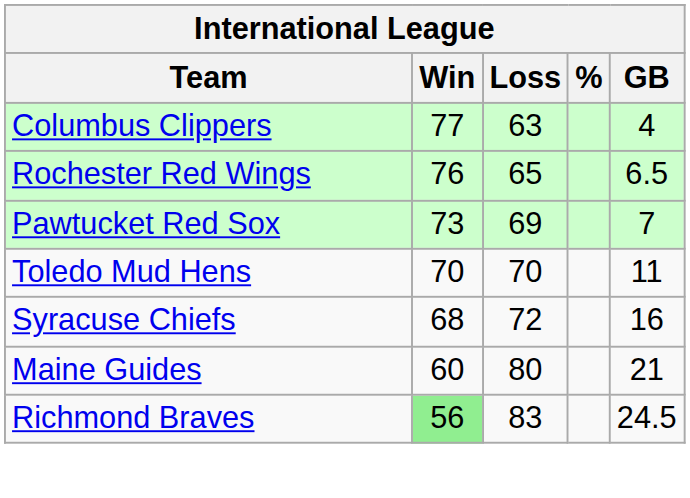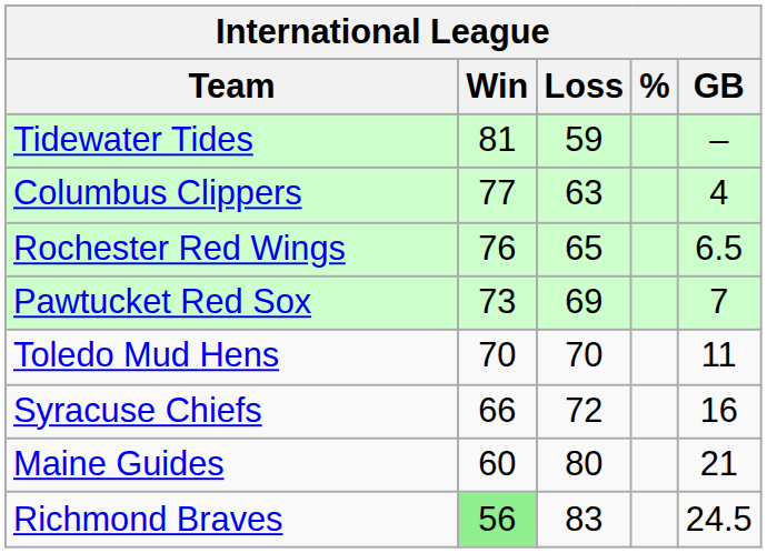+ row: Tidewater Tides | 81 | 59 | –
Syracuse Chiefs | Win: 68 -> 66
